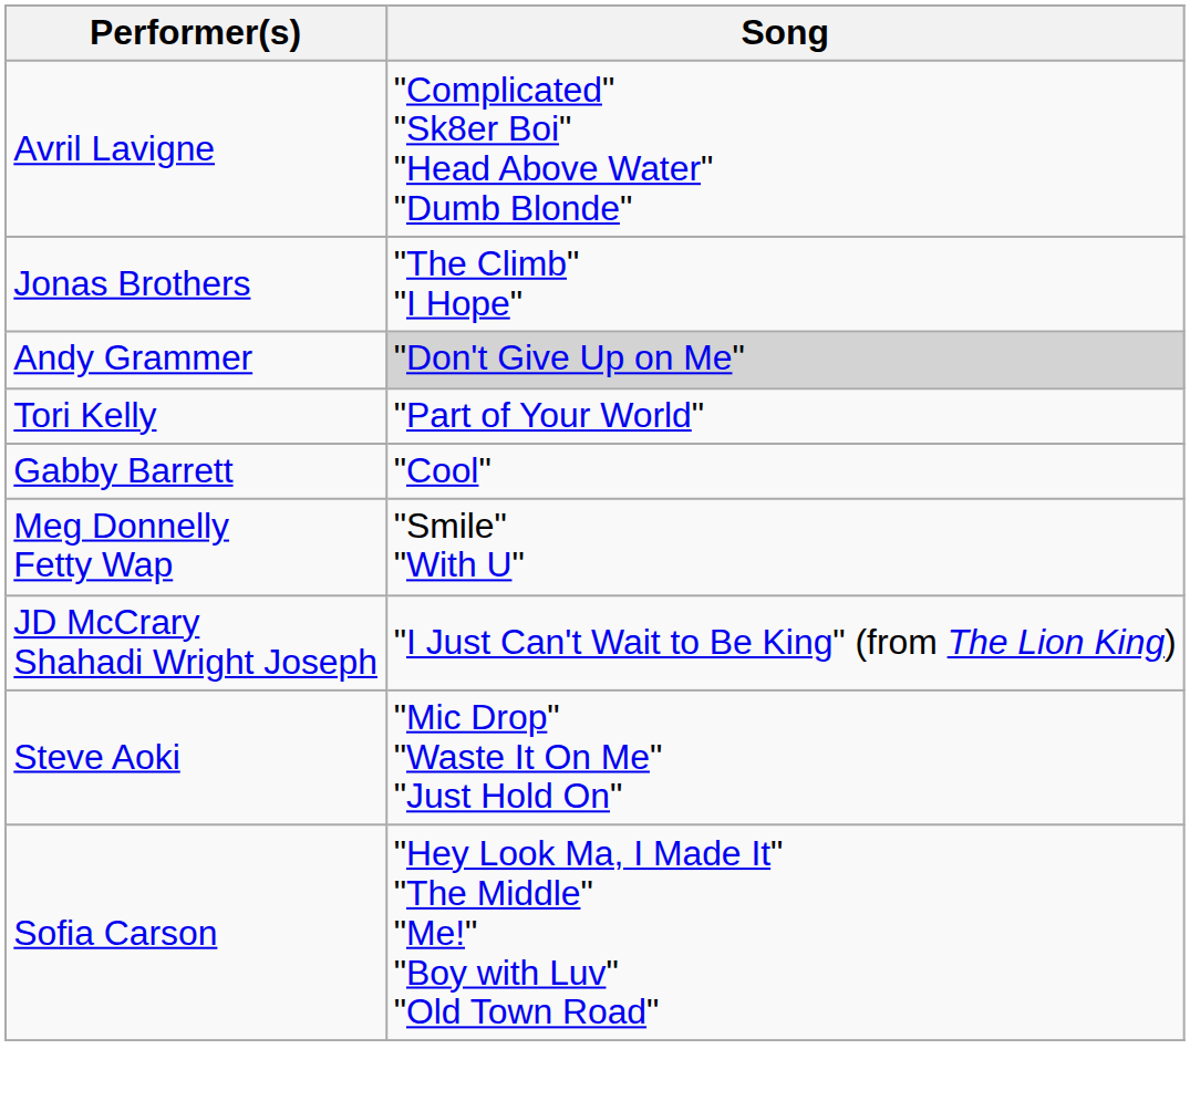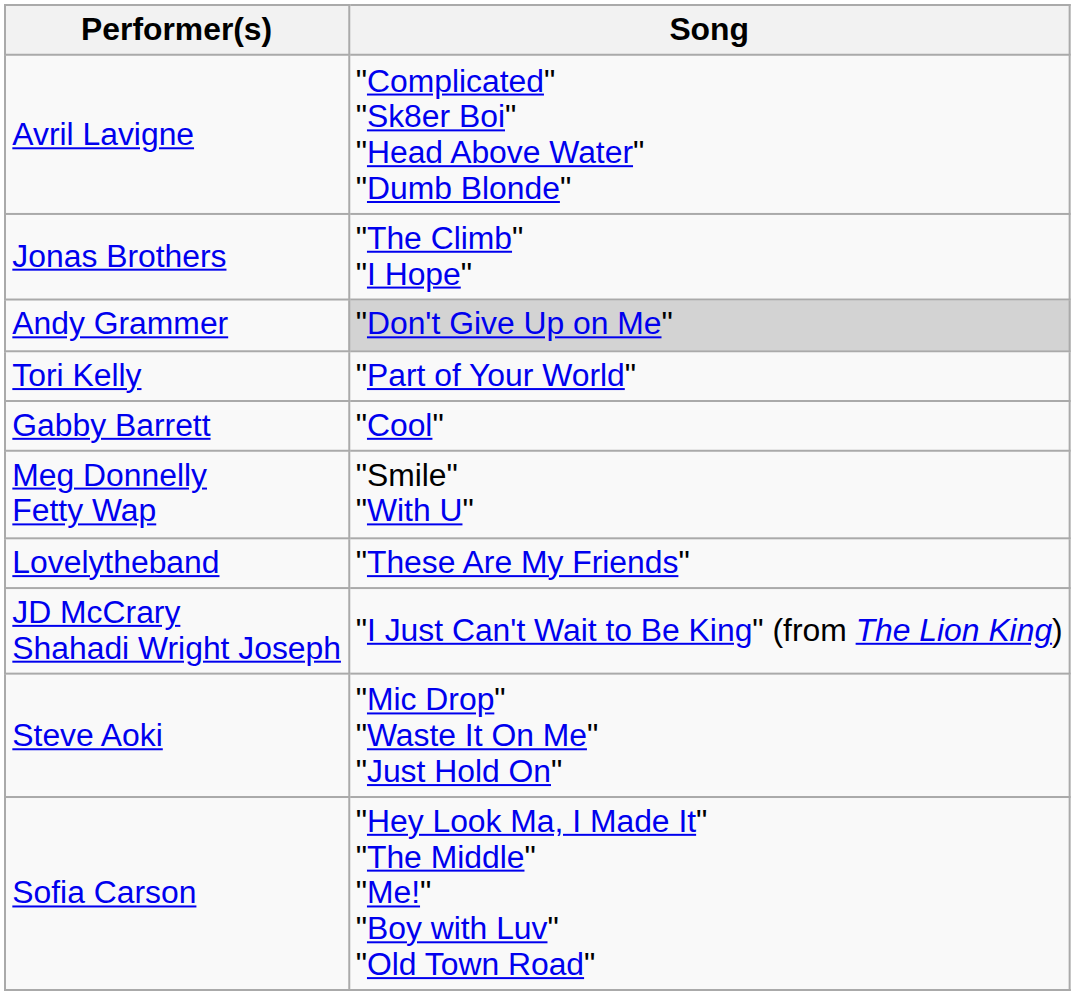+ row: Lovelytheband | "These Are My Friends"
